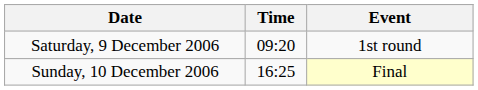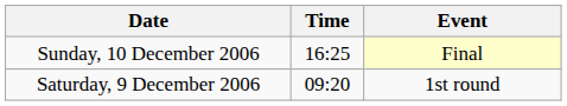rows swapped: Saturday, 9 December 2006 <-> Sunday, 10 December 2006
